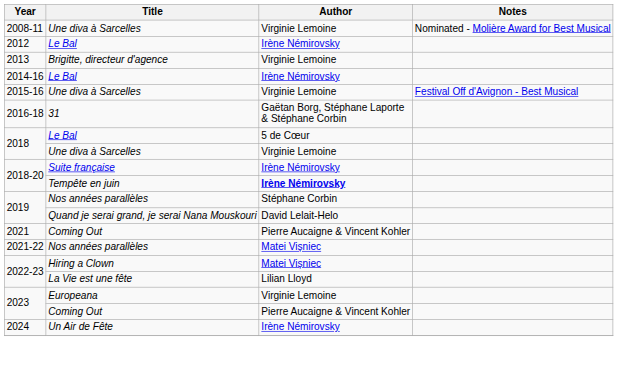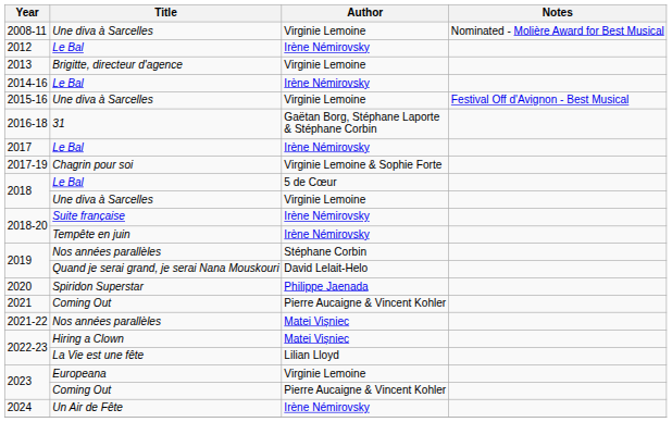+ row: 2017 | Le Bal | Irène Némirovsky
+ row: 2017-19 | Chagrin pour soi | Virginie Lemoine & Sophie Forte
2018-20 / Tempête en juin | Author: bold -> normal
+ row: 2020 | Spiridon Superstar | Philippe Jaenada
